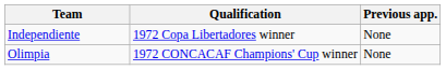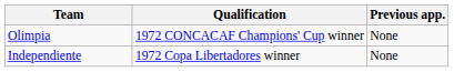rows swapped: Independiente <-> Olimpia
